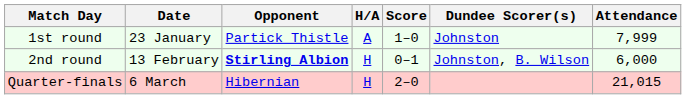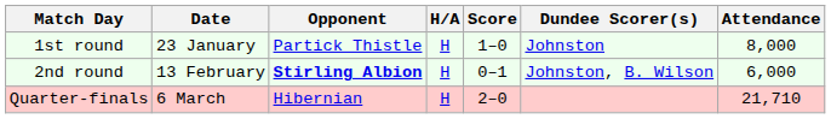1st round | H/A: A -> H
1st round | Attendance: 7,999 -> 8,000
Quarter-finals | Attendance: 21,015 -> 21,710
